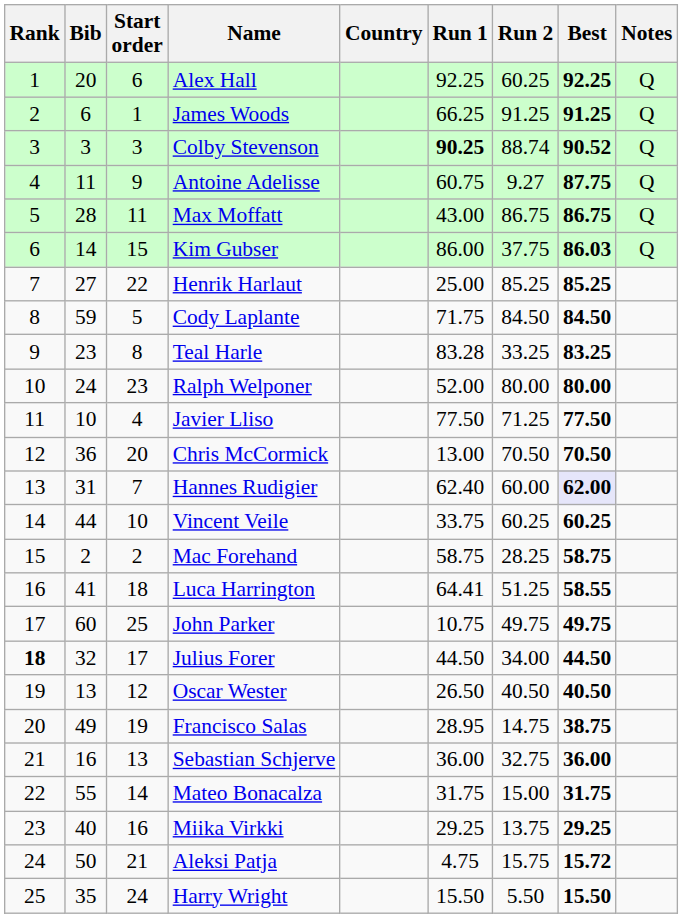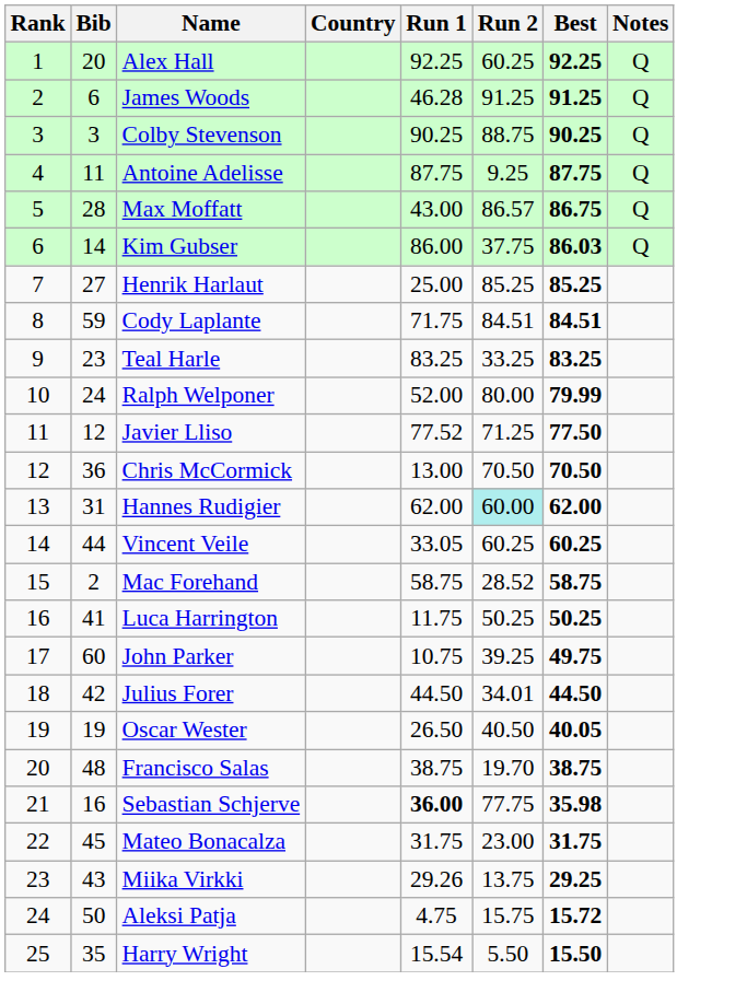- column: Start order | 6 | 1 | 3 | 9 | 11 | 15 | 22 | 5 | 8 | 23 | 4 | 20 | 7 | 10 | 2 | 18 | 25 | 17 | 12 | 19 | 13 | 14 | 16 | 21 | 24
James Woods | Run 1: 66.25 -> 46.28
Colby Stevenson | Run 1: bold -> normal
Colby Stevenson | Run 2: 88.74 -> 88.75
Colby Stevenson | Best: 90.52 -> 90.25
Antoine Adelisse | Run 1: 60.75 -> 87.75
Antoine Adelisse | Run 2: 9.27 -> 9.25
Max Moffatt | Run 2: 86.75 -> 86.57
Cody Laplante | Run 2: 84.50 -> 84.51
Cody Laplante | Best: 84.50 -> 84.51
Teal Harle | Run 1: 83.28 -> 83.25
Ralph Welponer | Best: 80.00 -> 79.99
Javier Lliso | Bib: 10 -> 12
Javier Lliso | Run 1: 77.50 -> 77.52
Hannes Rudigier | Run 1: 62.40 -> 62.00
Hannes Rudigier | Run 2: no background -> paleturquoise background
Hannes Rudigier | Best: lavender background -> no background
Vincent Veile | Run 1: 33.75 -> 33.05
Mac Forehand | Run 2: 28.25 -> 28.52
Luca Harrington | Run 1: 64.41 -> 11.75
Luca Harrington | Run 2: 51.25 -> 50.25
Luca Harrington | Best: 58.55 -> 50.25
John Parker | Run 2: 49.75 -> 39.25
Julius Forer | Rank: bold -> normal
Julius Forer | Bib: 32 -> 42
Julius Forer | Run 2: 34.00 -> 34.01
Oscar Wester | Bib: 13 -> 19
Oscar Wester | Best: 40.50 -> 40.05
Francisco Salas | Bib: 49 -> 48
Francisco Salas | Run 1: 28.95 -> 38.75
Francisco Salas | Run 2: 14.75 -> 19.70
Sebastian Schjerve | Run 1: normal -> bold
Sebastian Schjerve | Run 2: 32.75 -> 77.75
Sebastian Schjerve | Best: 36.00 -> 35.98
Mateo Bonacalza | Bib: 55 -> 45
Mateo Bonacalza | Run 2: 15.00 -> 23.00
Miika Virkki | Bib: 40 -> 43
Miika Virkki | Run 1: 29.25 -> 29.26
Harry Wright | Run 1: 15.50 -> 15.54
